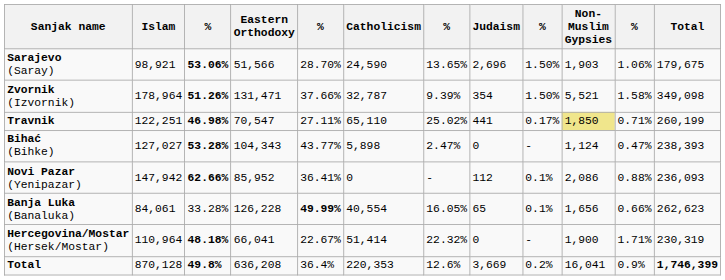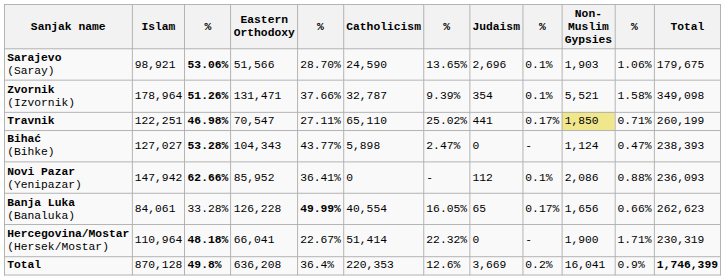Sarajevo (Saray) | column 9: 1.50% -> 0.1%
Zvornik (Izvornik) | column 9: 1.50% -> 0.1%
Banja Luka (Banaluka) | column 9: 0.1% -> 0.17%
